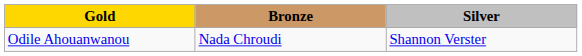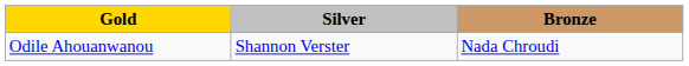columns swapped: Silver <-> Bronze
